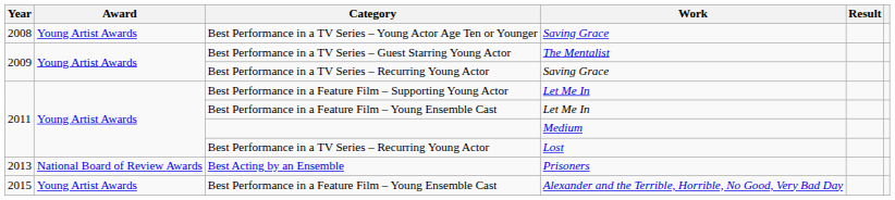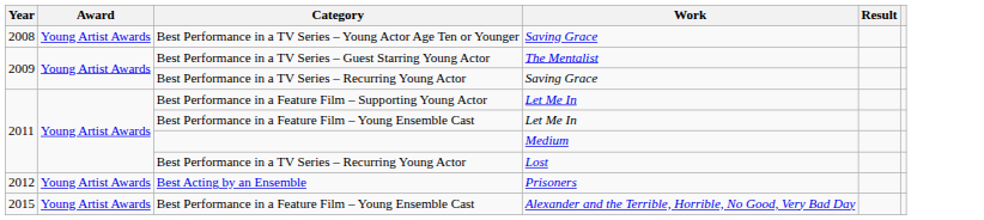Best Acting by an Ensemble | Year: 2013 -> 2012
Best Acting by an Ensemble | Award: National Board of Review Awards -> Young Artist Awards
